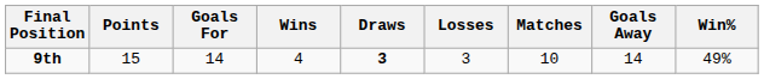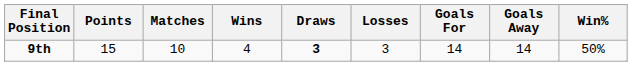columns swapped: Matches <-> Goals For
9th | Win%: 49% -> 50%
